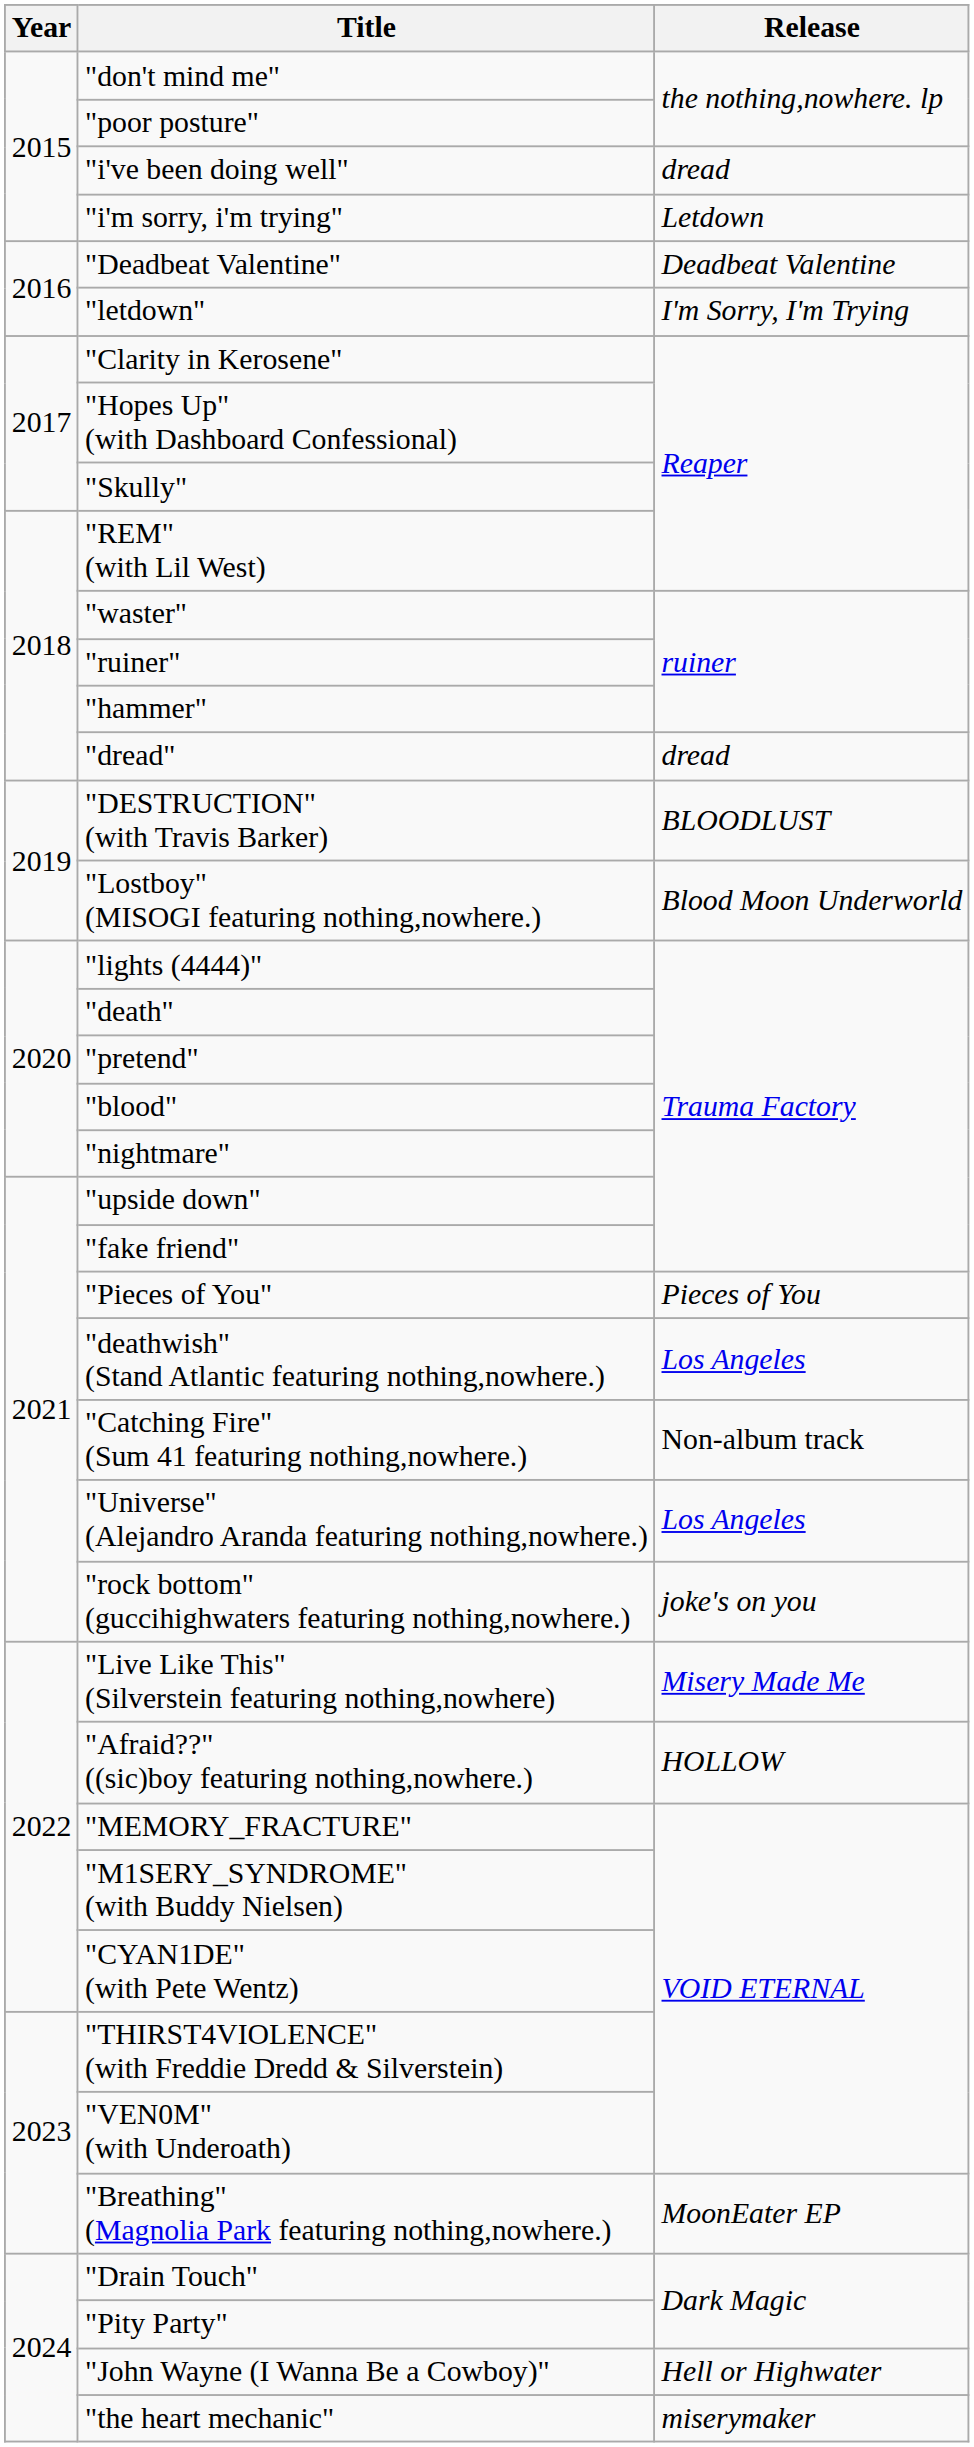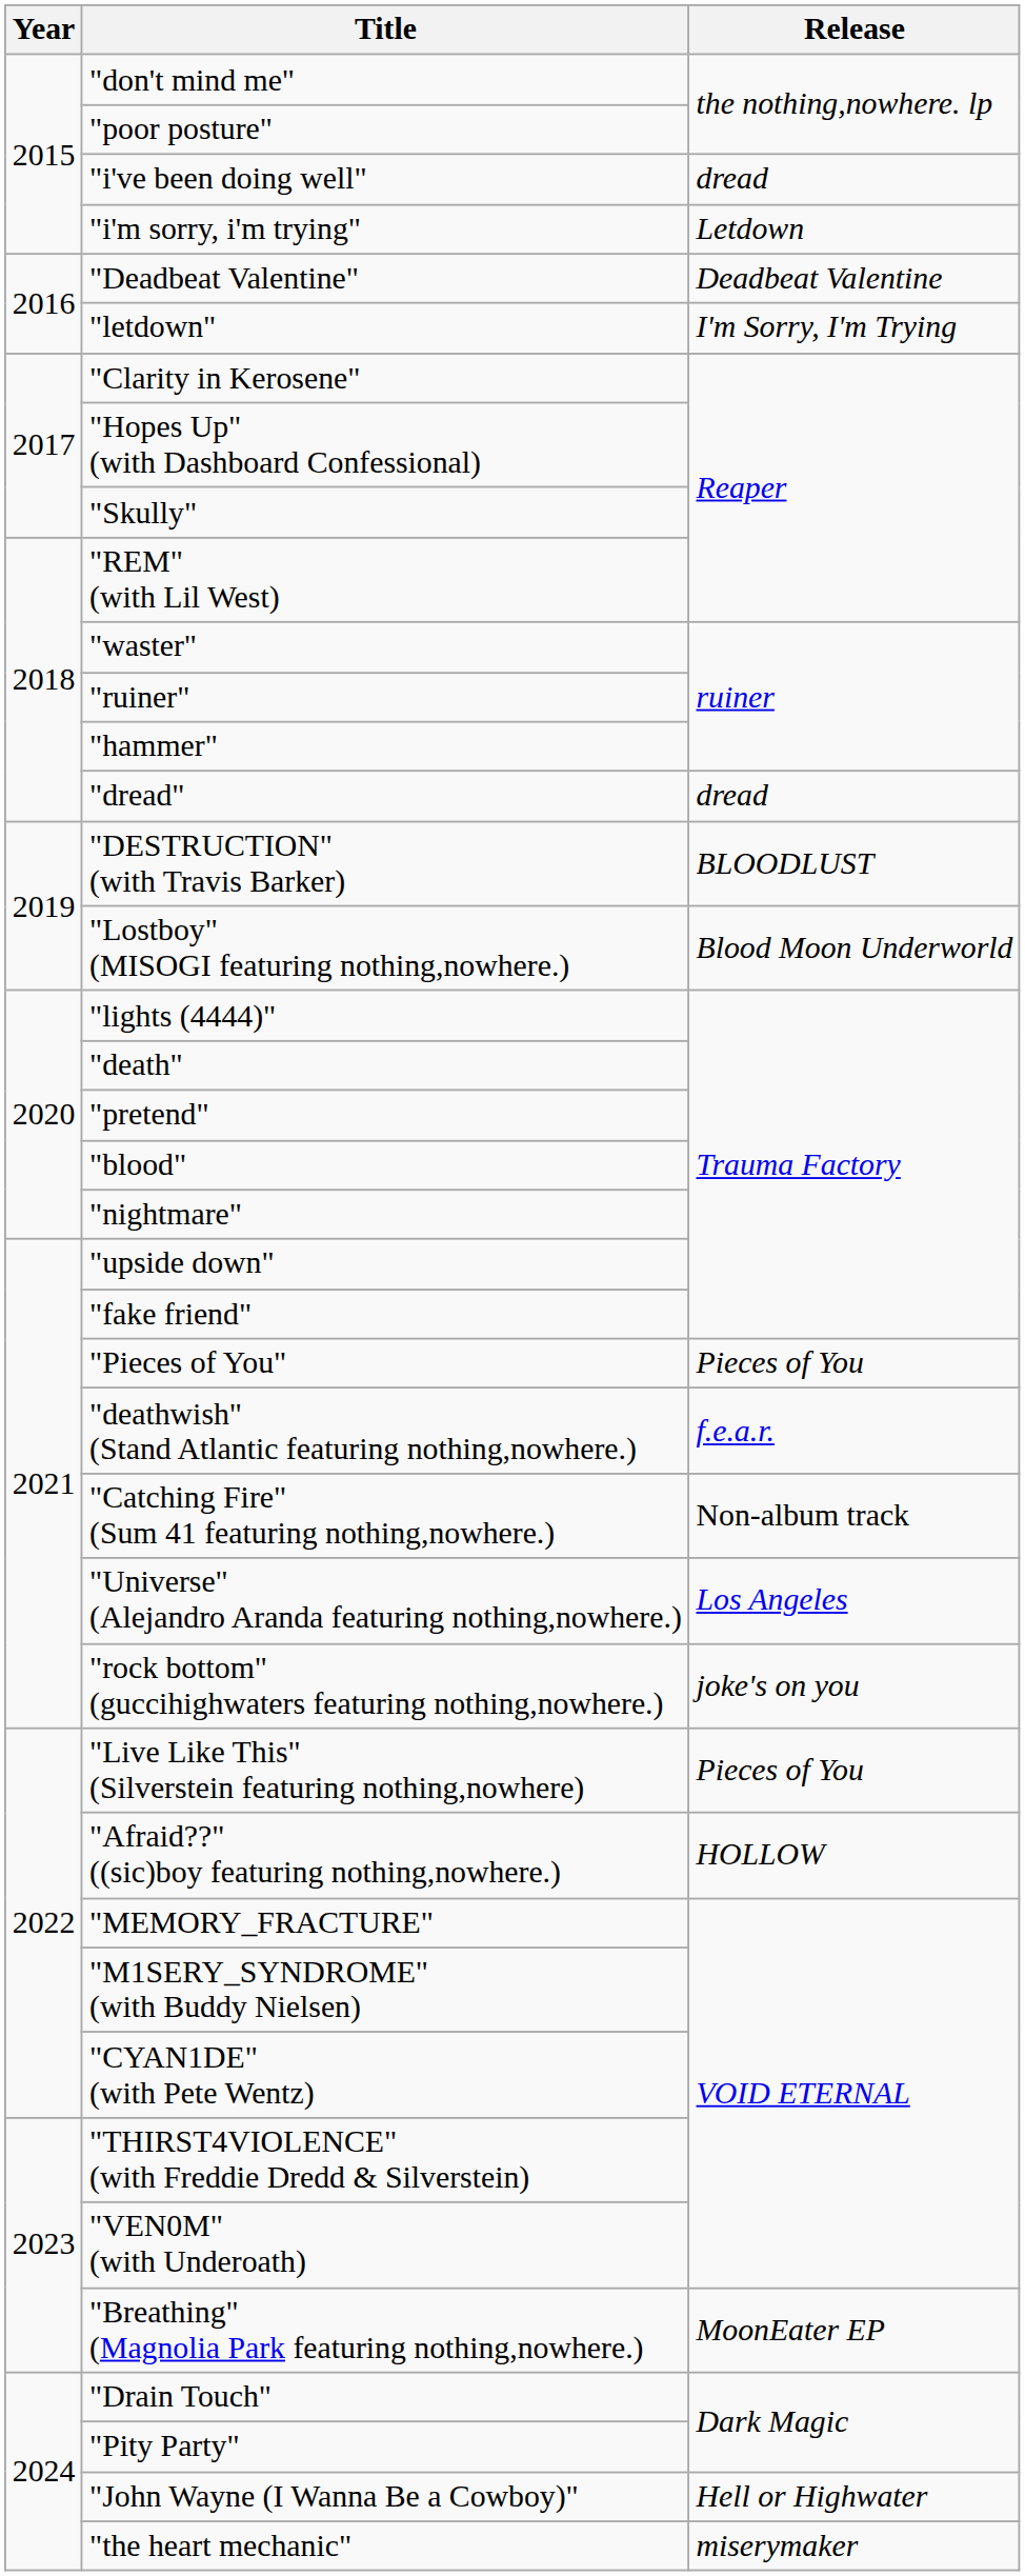"deathwish" (Stand Atlantic featuring nothing,nowhere.) | Release: Los Angeles -> f.e.a.r.
"Live Like This" (Silverstein featuring nothing,nowhere) | Release: Misery Made Me -> Pieces of You
